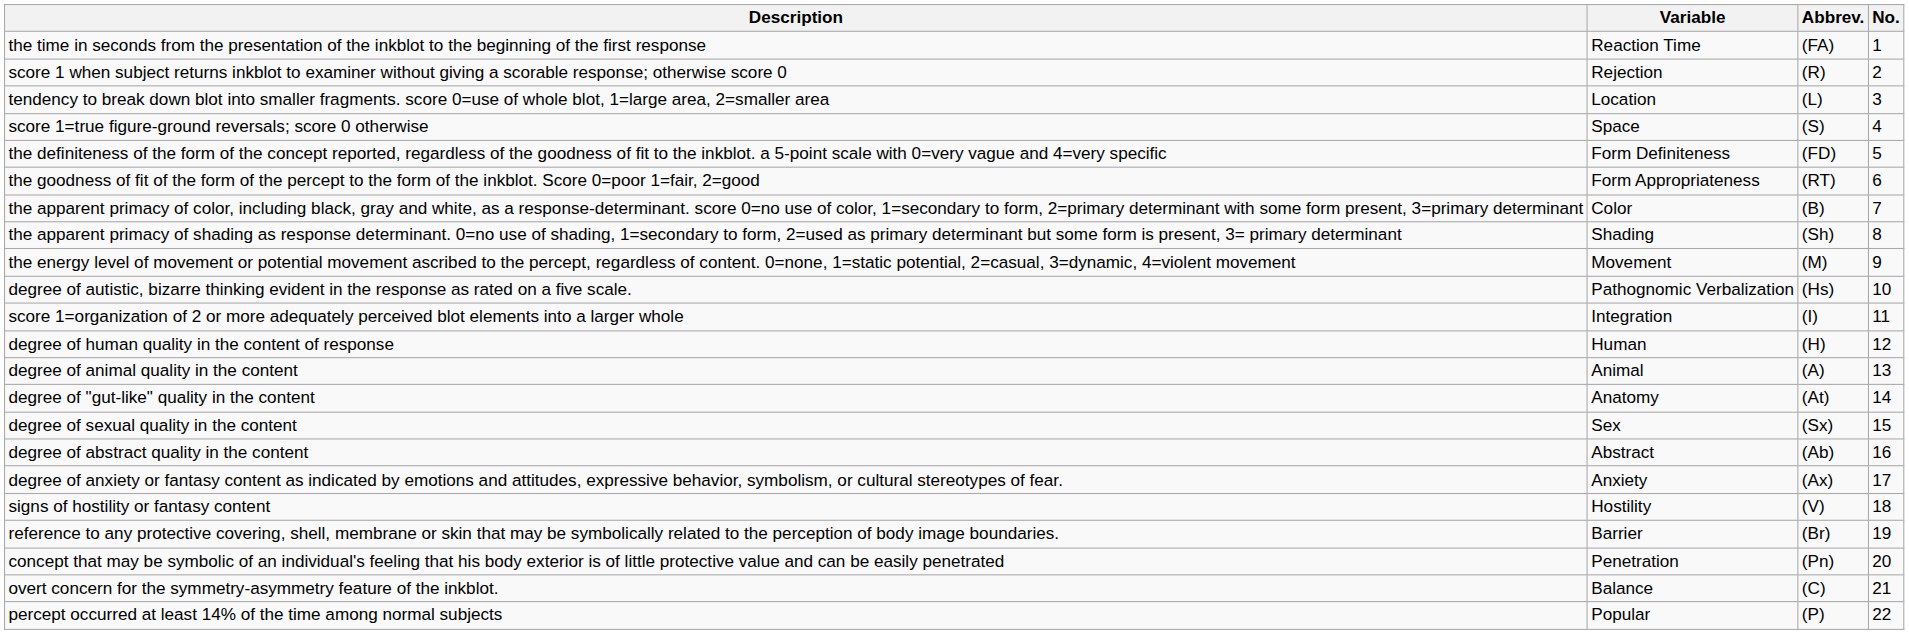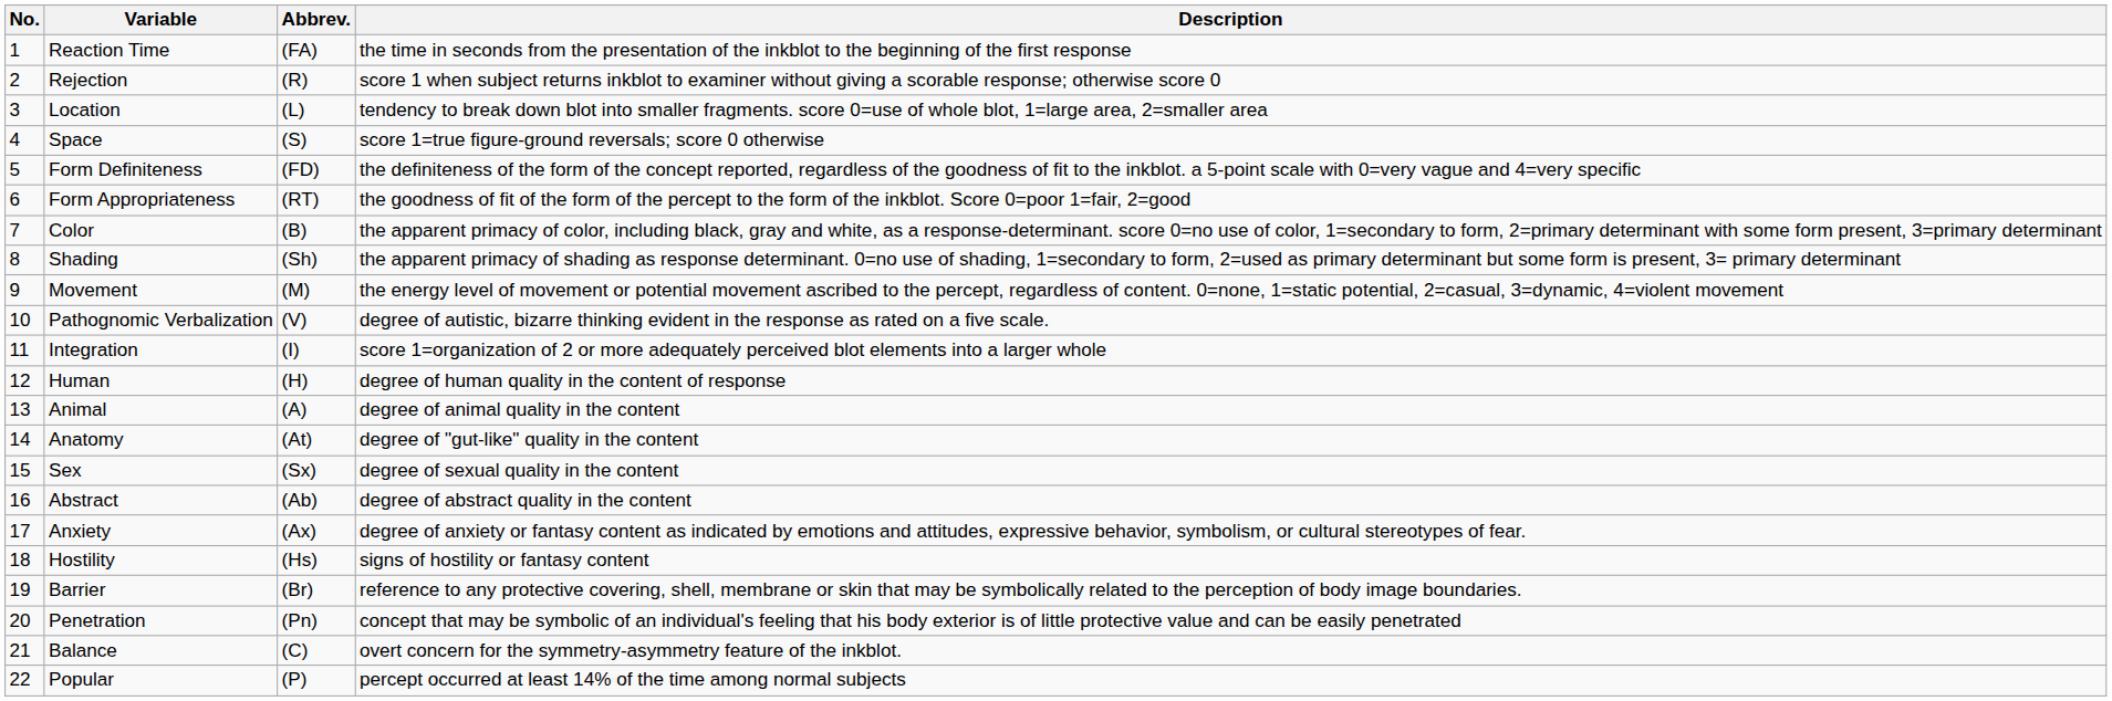columns swapped: No. <-> Description
Pathognomic Verbalization | Abbrev.: (Hs) -> (V)
Hostility | Abbrev.: (V) -> (Hs)
